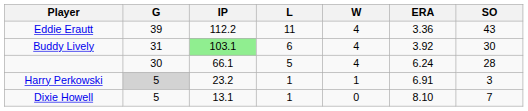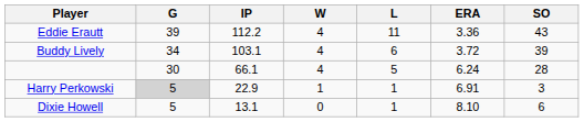columns swapped: W <-> L
Buddy Lively | G: 31 -> 34
Buddy Lively | IP: lightgreen background -> no background
Buddy Lively | ERA: 3.92 -> 3.72
Buddy Lively | SO: 30 -> 39
Harry Perkowski | IP: 23.2 -> 22.9
Dixie Howell | SO: 7 -> 6
